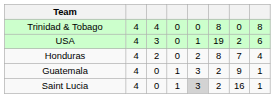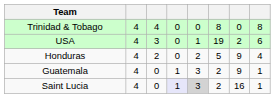Honduras | column 6: 8 -> 5
Honduras | column 7: 7 -> 9
Saint Lucia | column 4: no background -> lavender background
